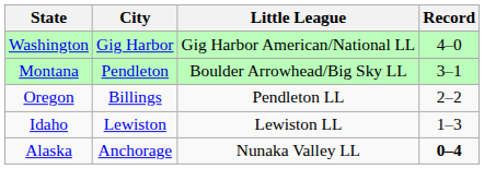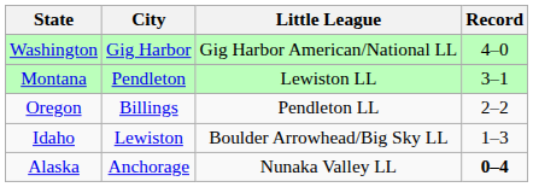Montana | Little League: Boulder Arrowhead/Big Sky LL -> Lewiston LL
Idaho | Little League: Lewiston LL -> Boulder Arrowhead/Big Sky LL
